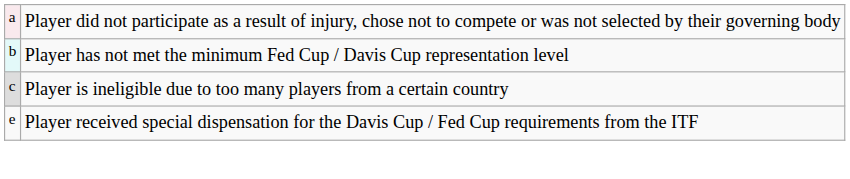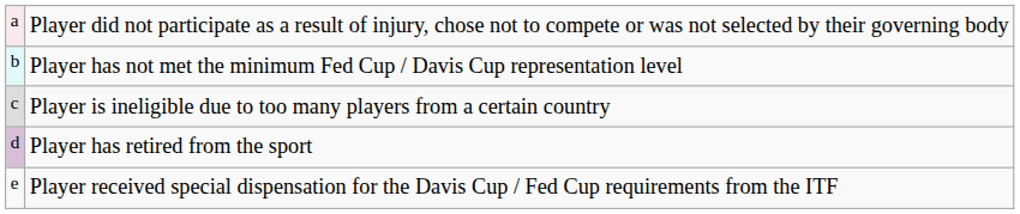+ row: d | Player has retired from the sport
